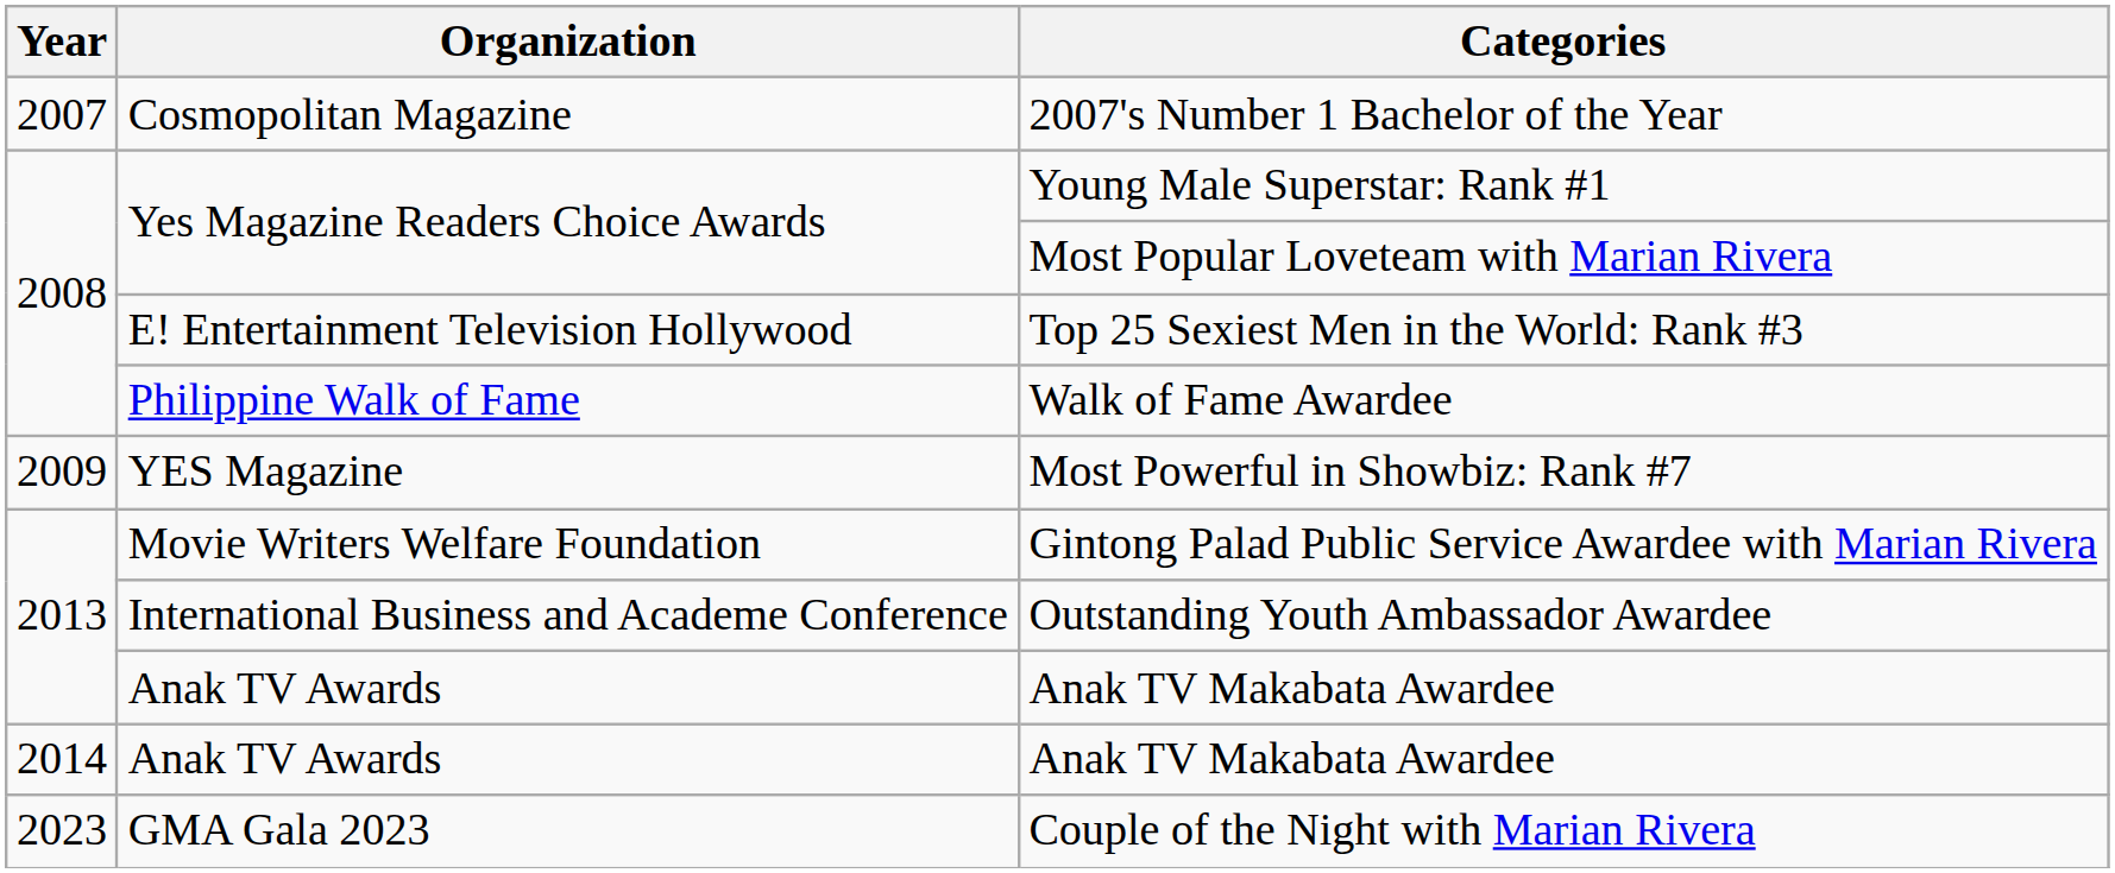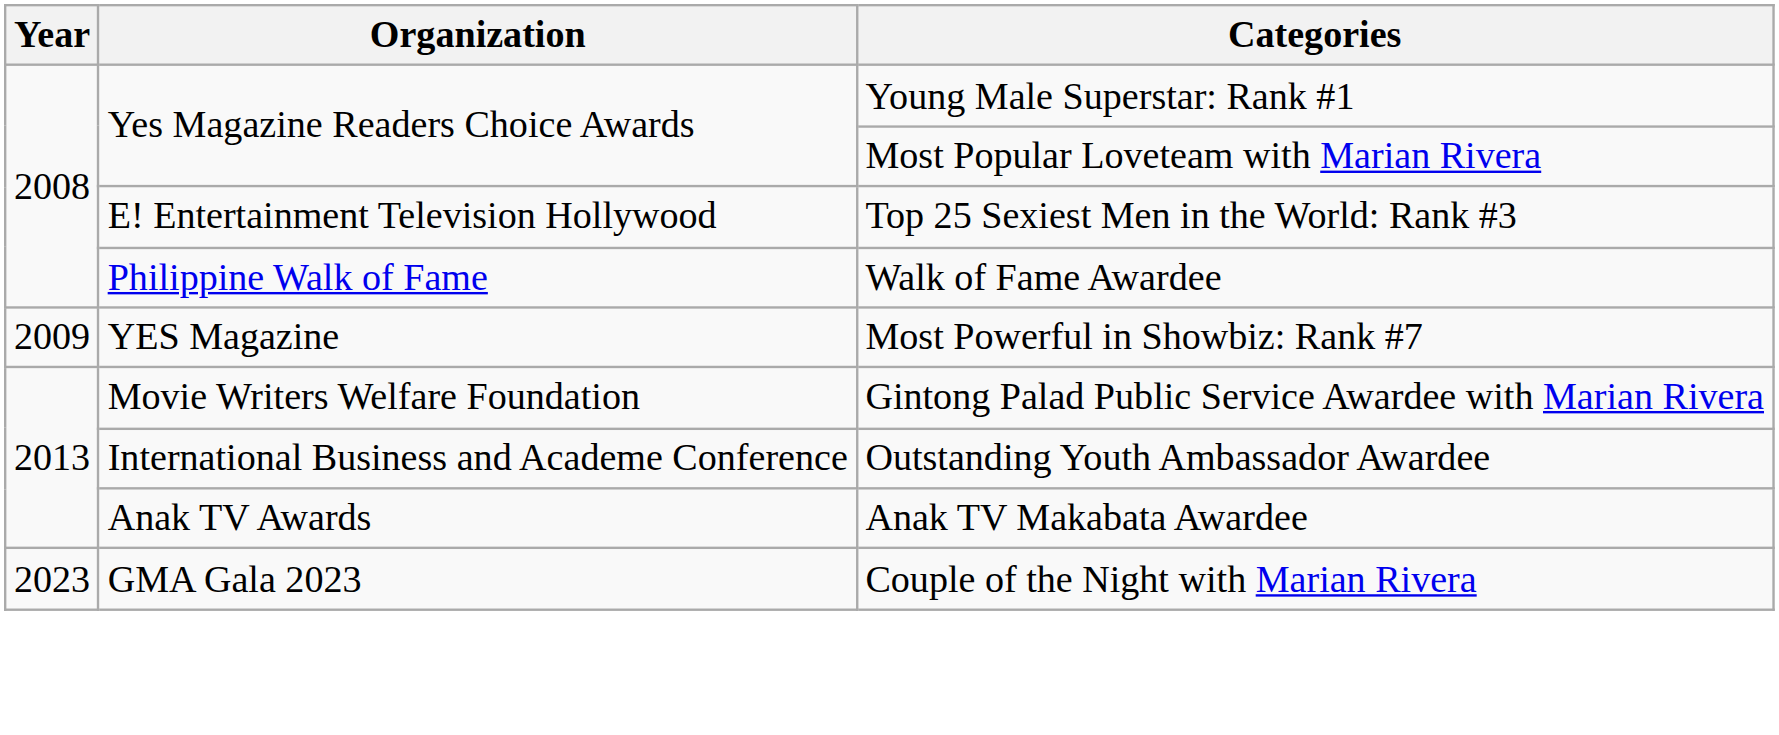- row: 2007 | Cosmopolitan Magazine | 2007's Number 1 Bachelor of the Year
- row: 2014 | Anak TV Awards | Anak TV Makabata Awardee
